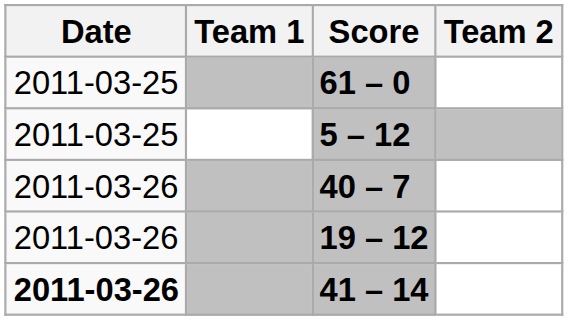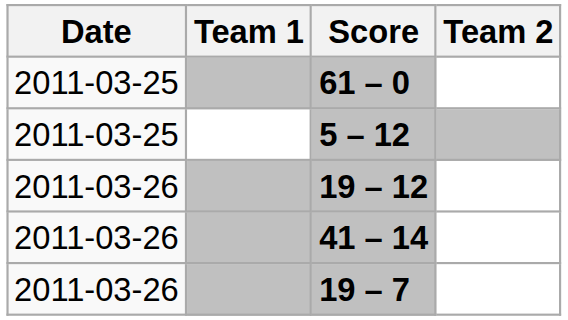- row: 2011-03-26 | 40 – 7
41 – 14 | Date: bold -> normal
+ row: 2011-03-26 | 19 – 7
